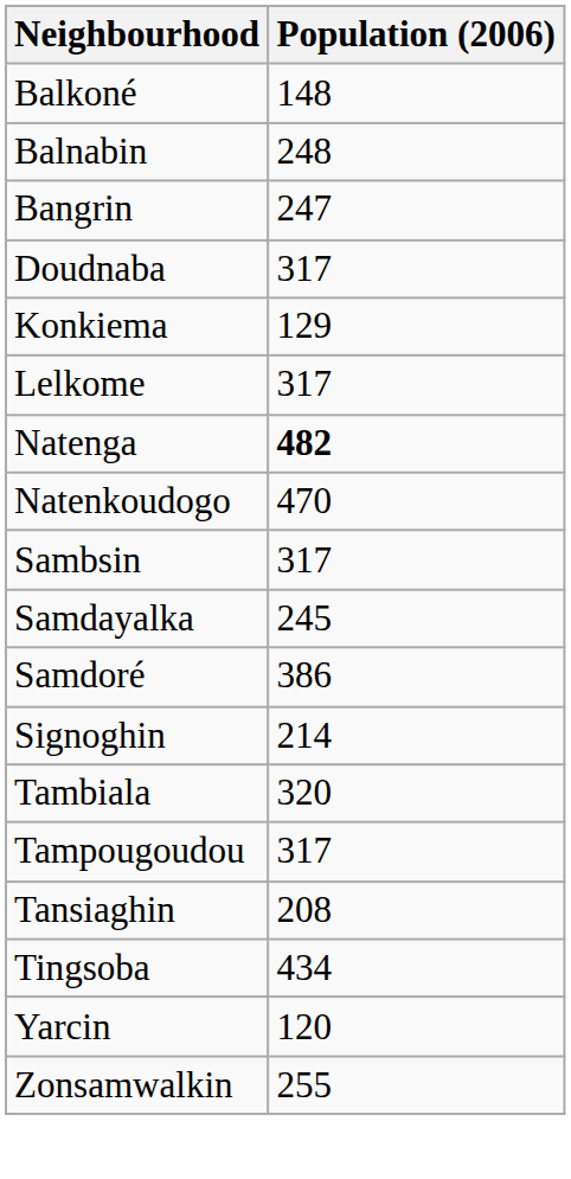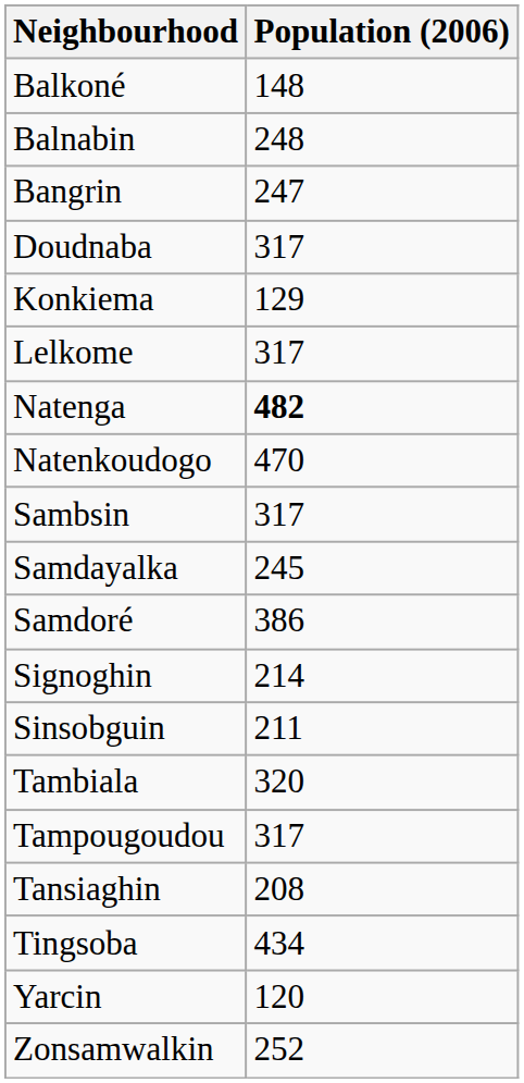+ row: Sinsobguin | 211
Zonsamwalkin | Population (2006): 255 -> 252
